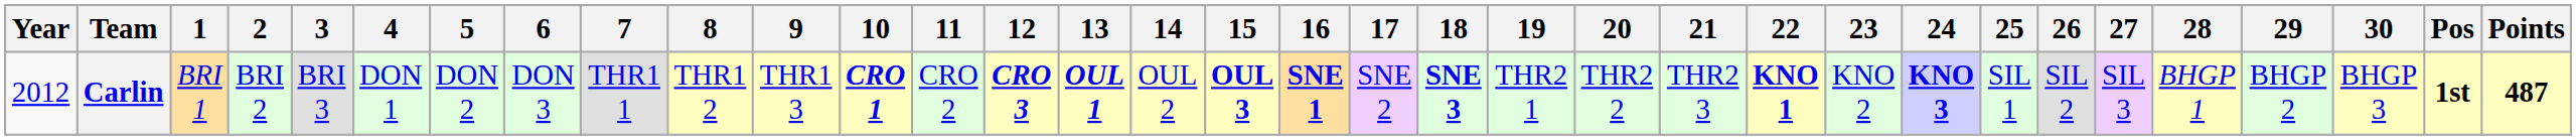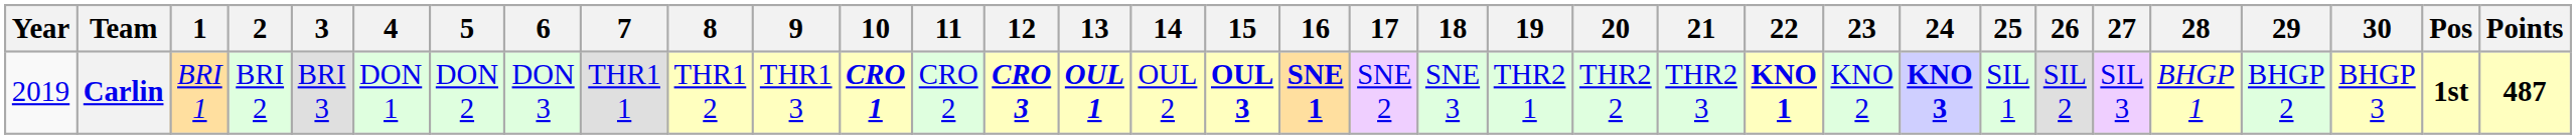Carlin | Year: 2012 -> 2019
Carlin | 18: bold -> normal
